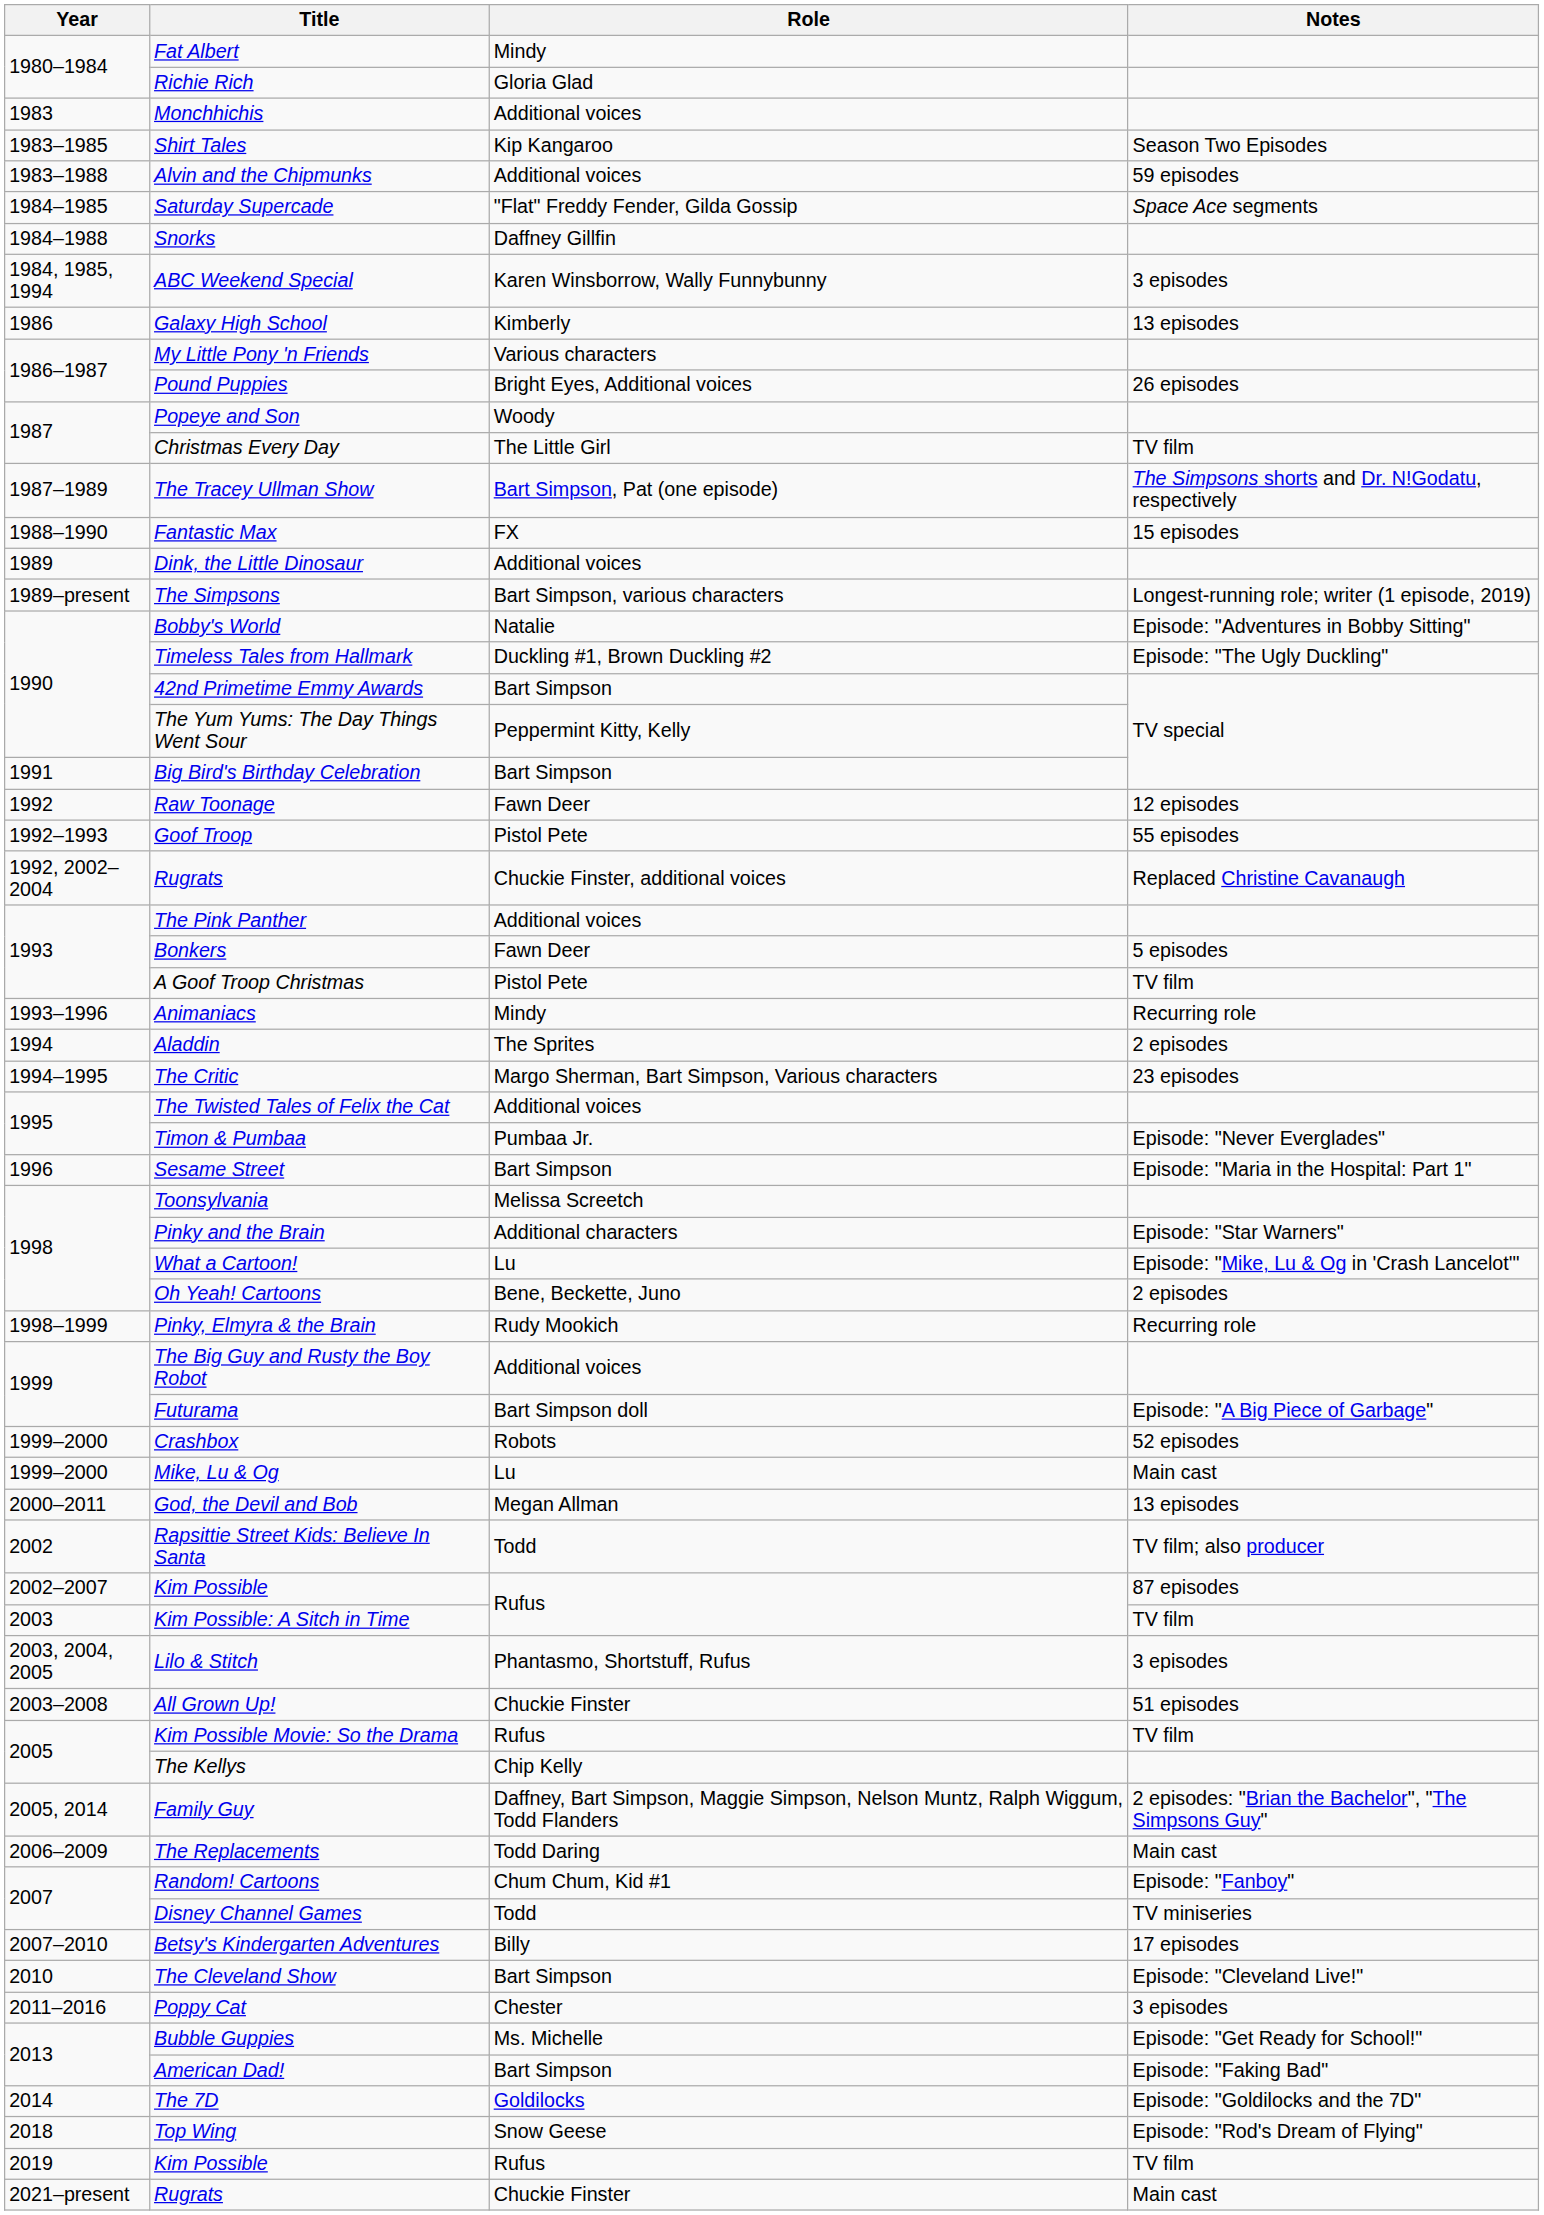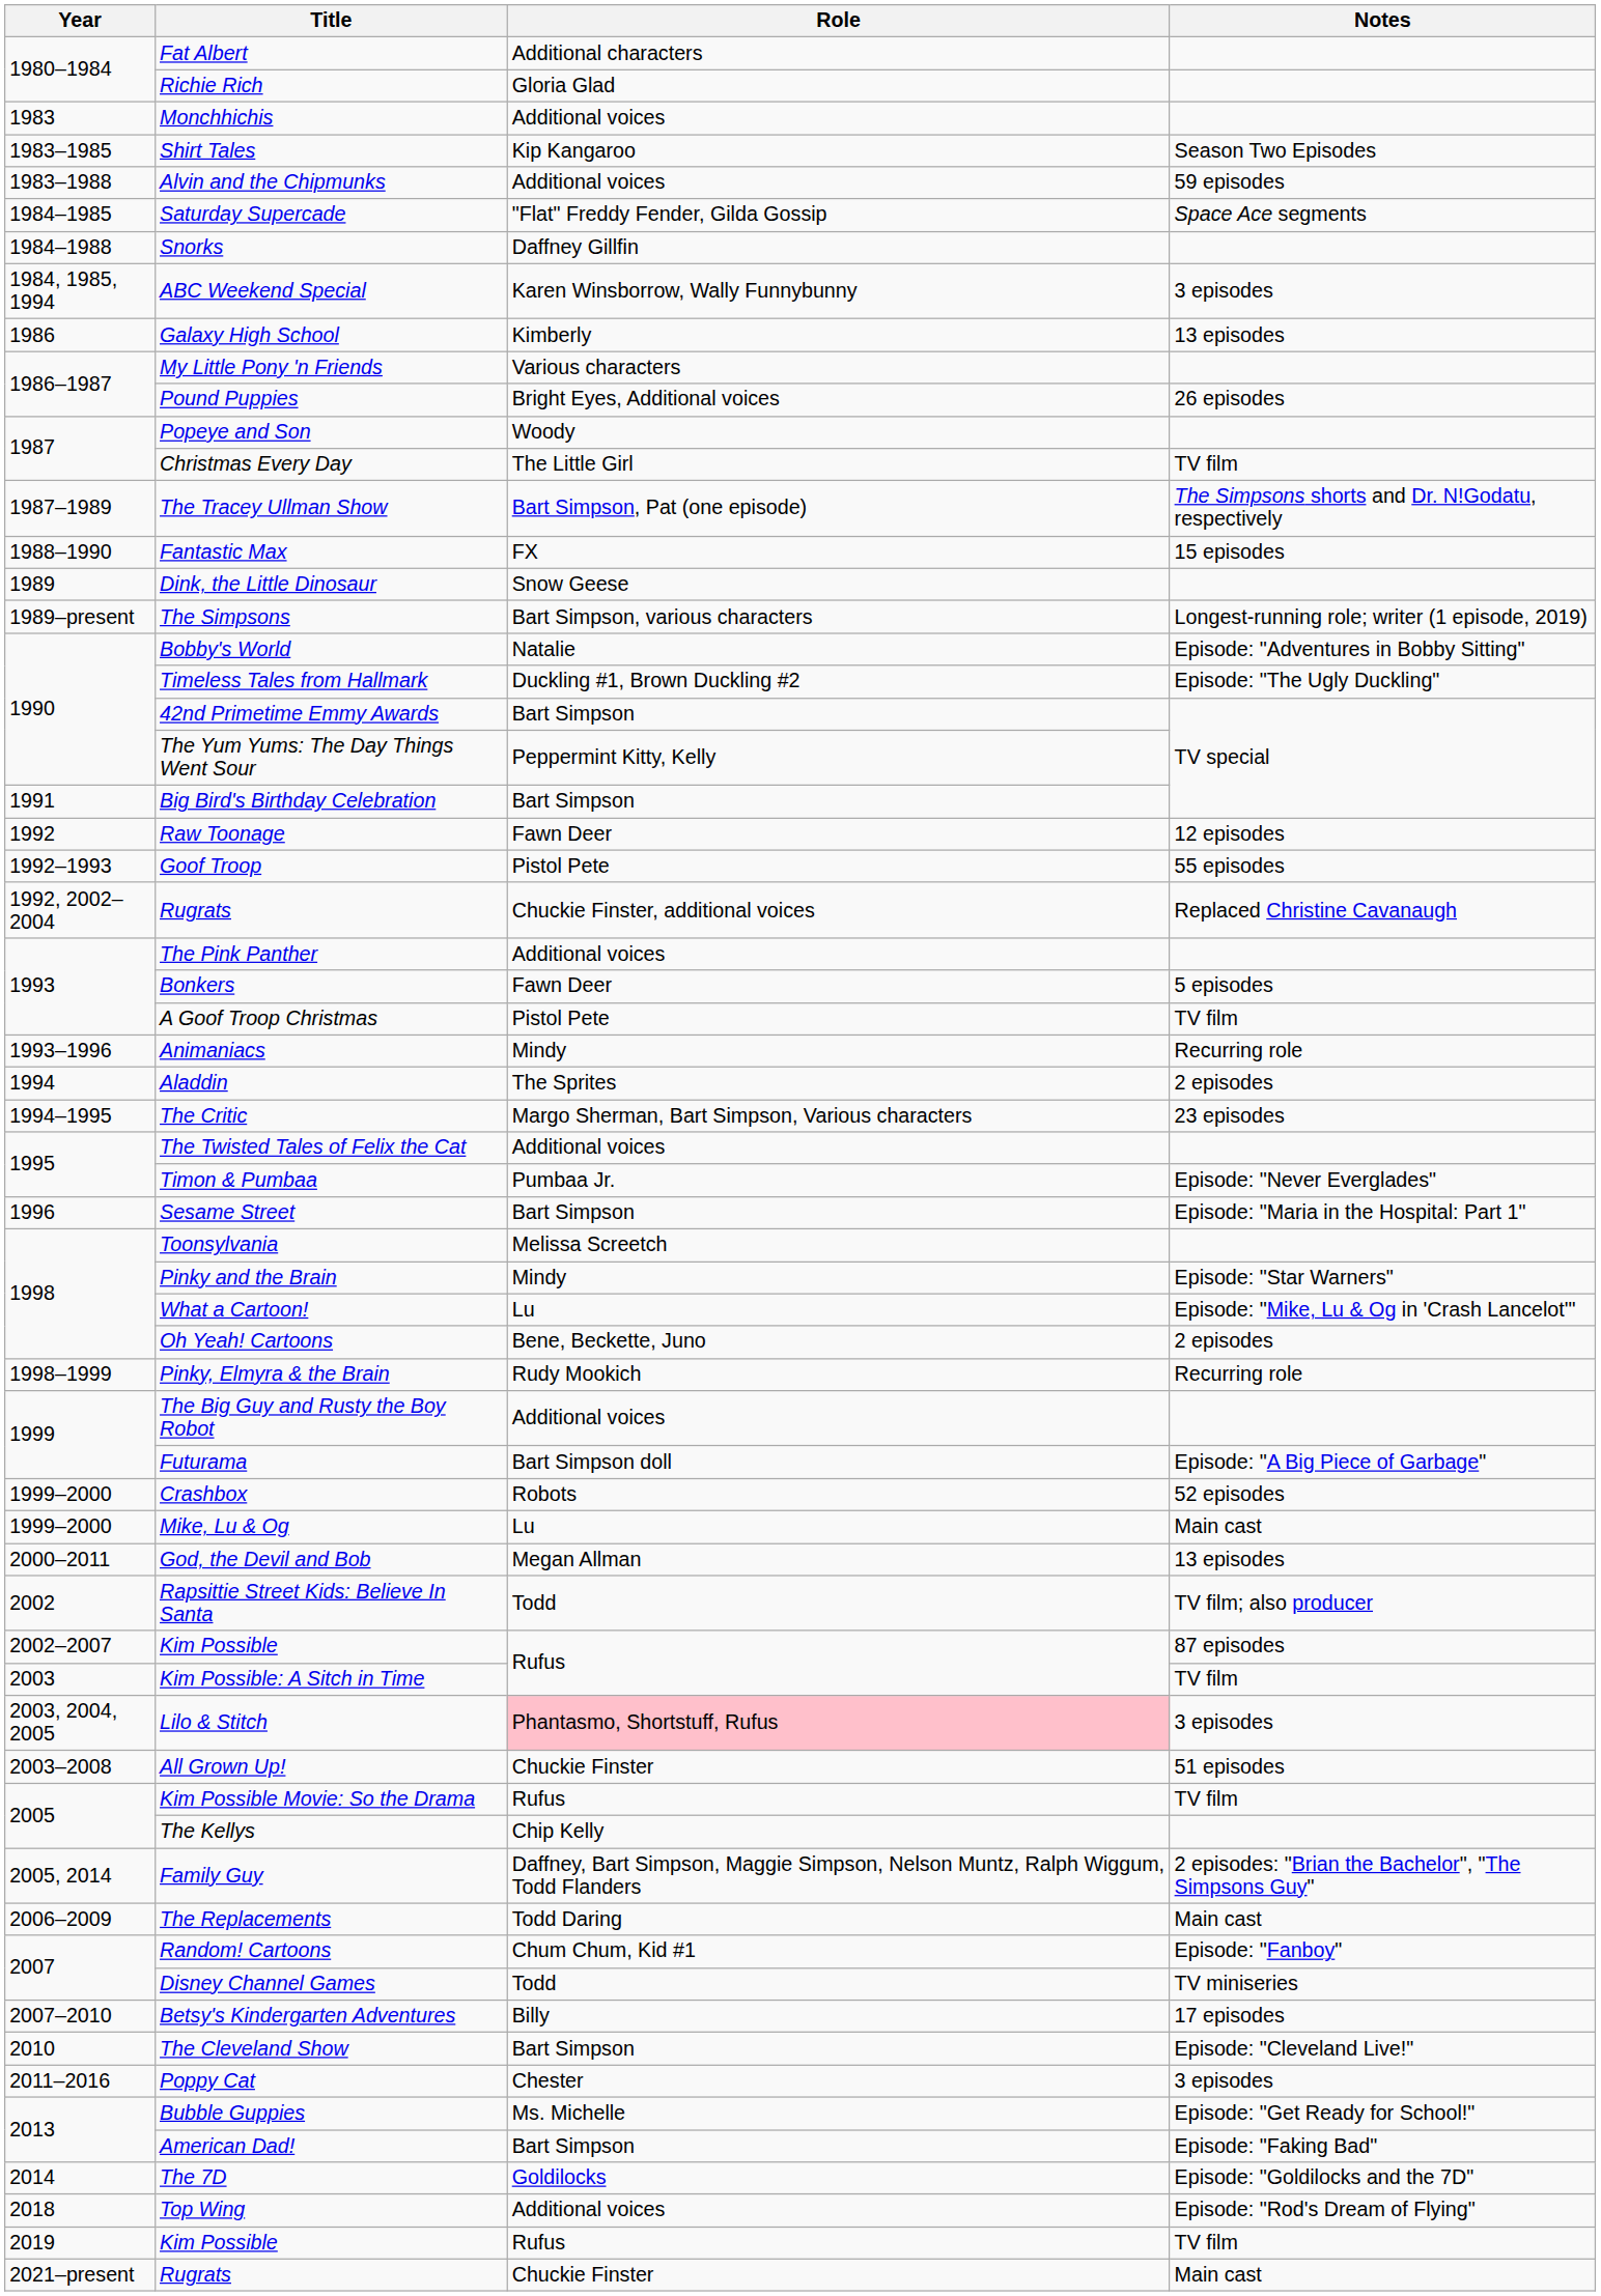Fat Albert | Role: Mindy -> Additional characters
Dink, the Little Dinosaur | Role: Additional voices -> Snow Geese
Pinky and the Brain | Role: Additional characters -> Mindy
Lilo & Stitch | Role: no background -> pink background
Top Wing | Role: Snow Geese -> Additional voices
